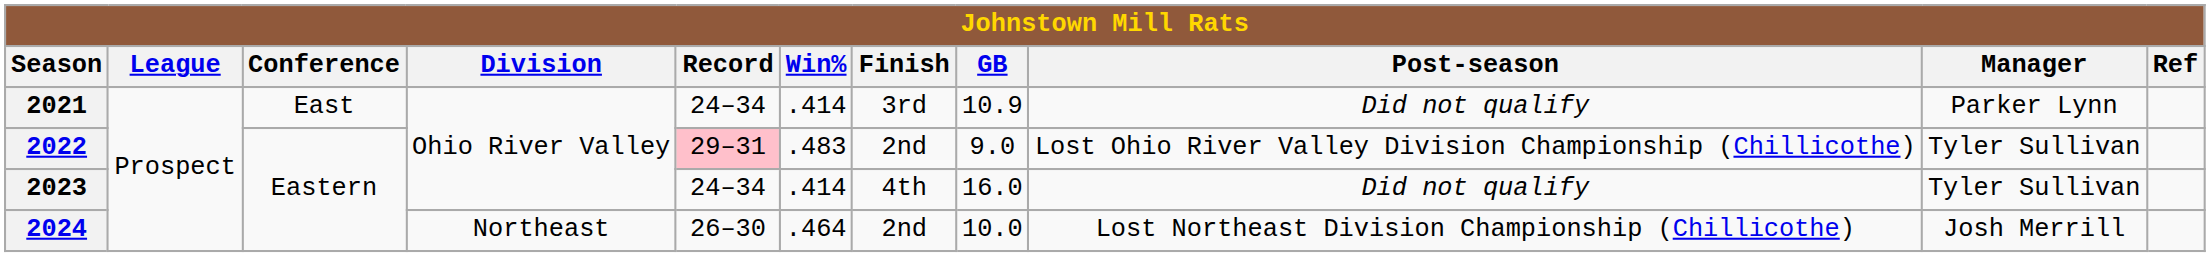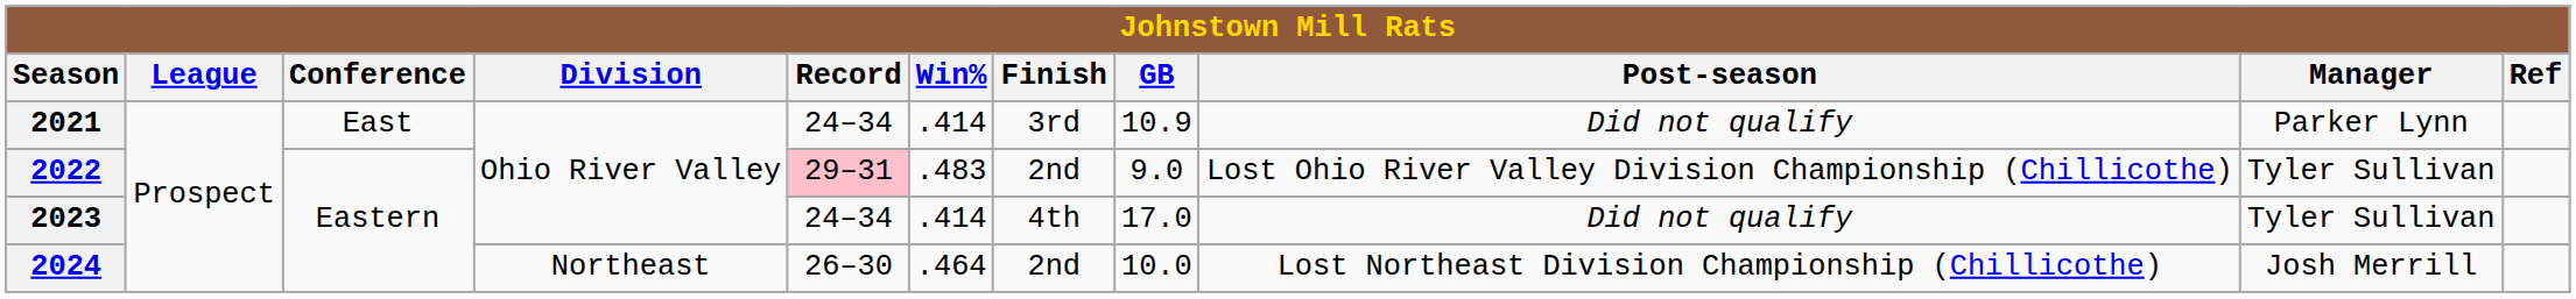2023 | GB: 16.0 -> 17.0
